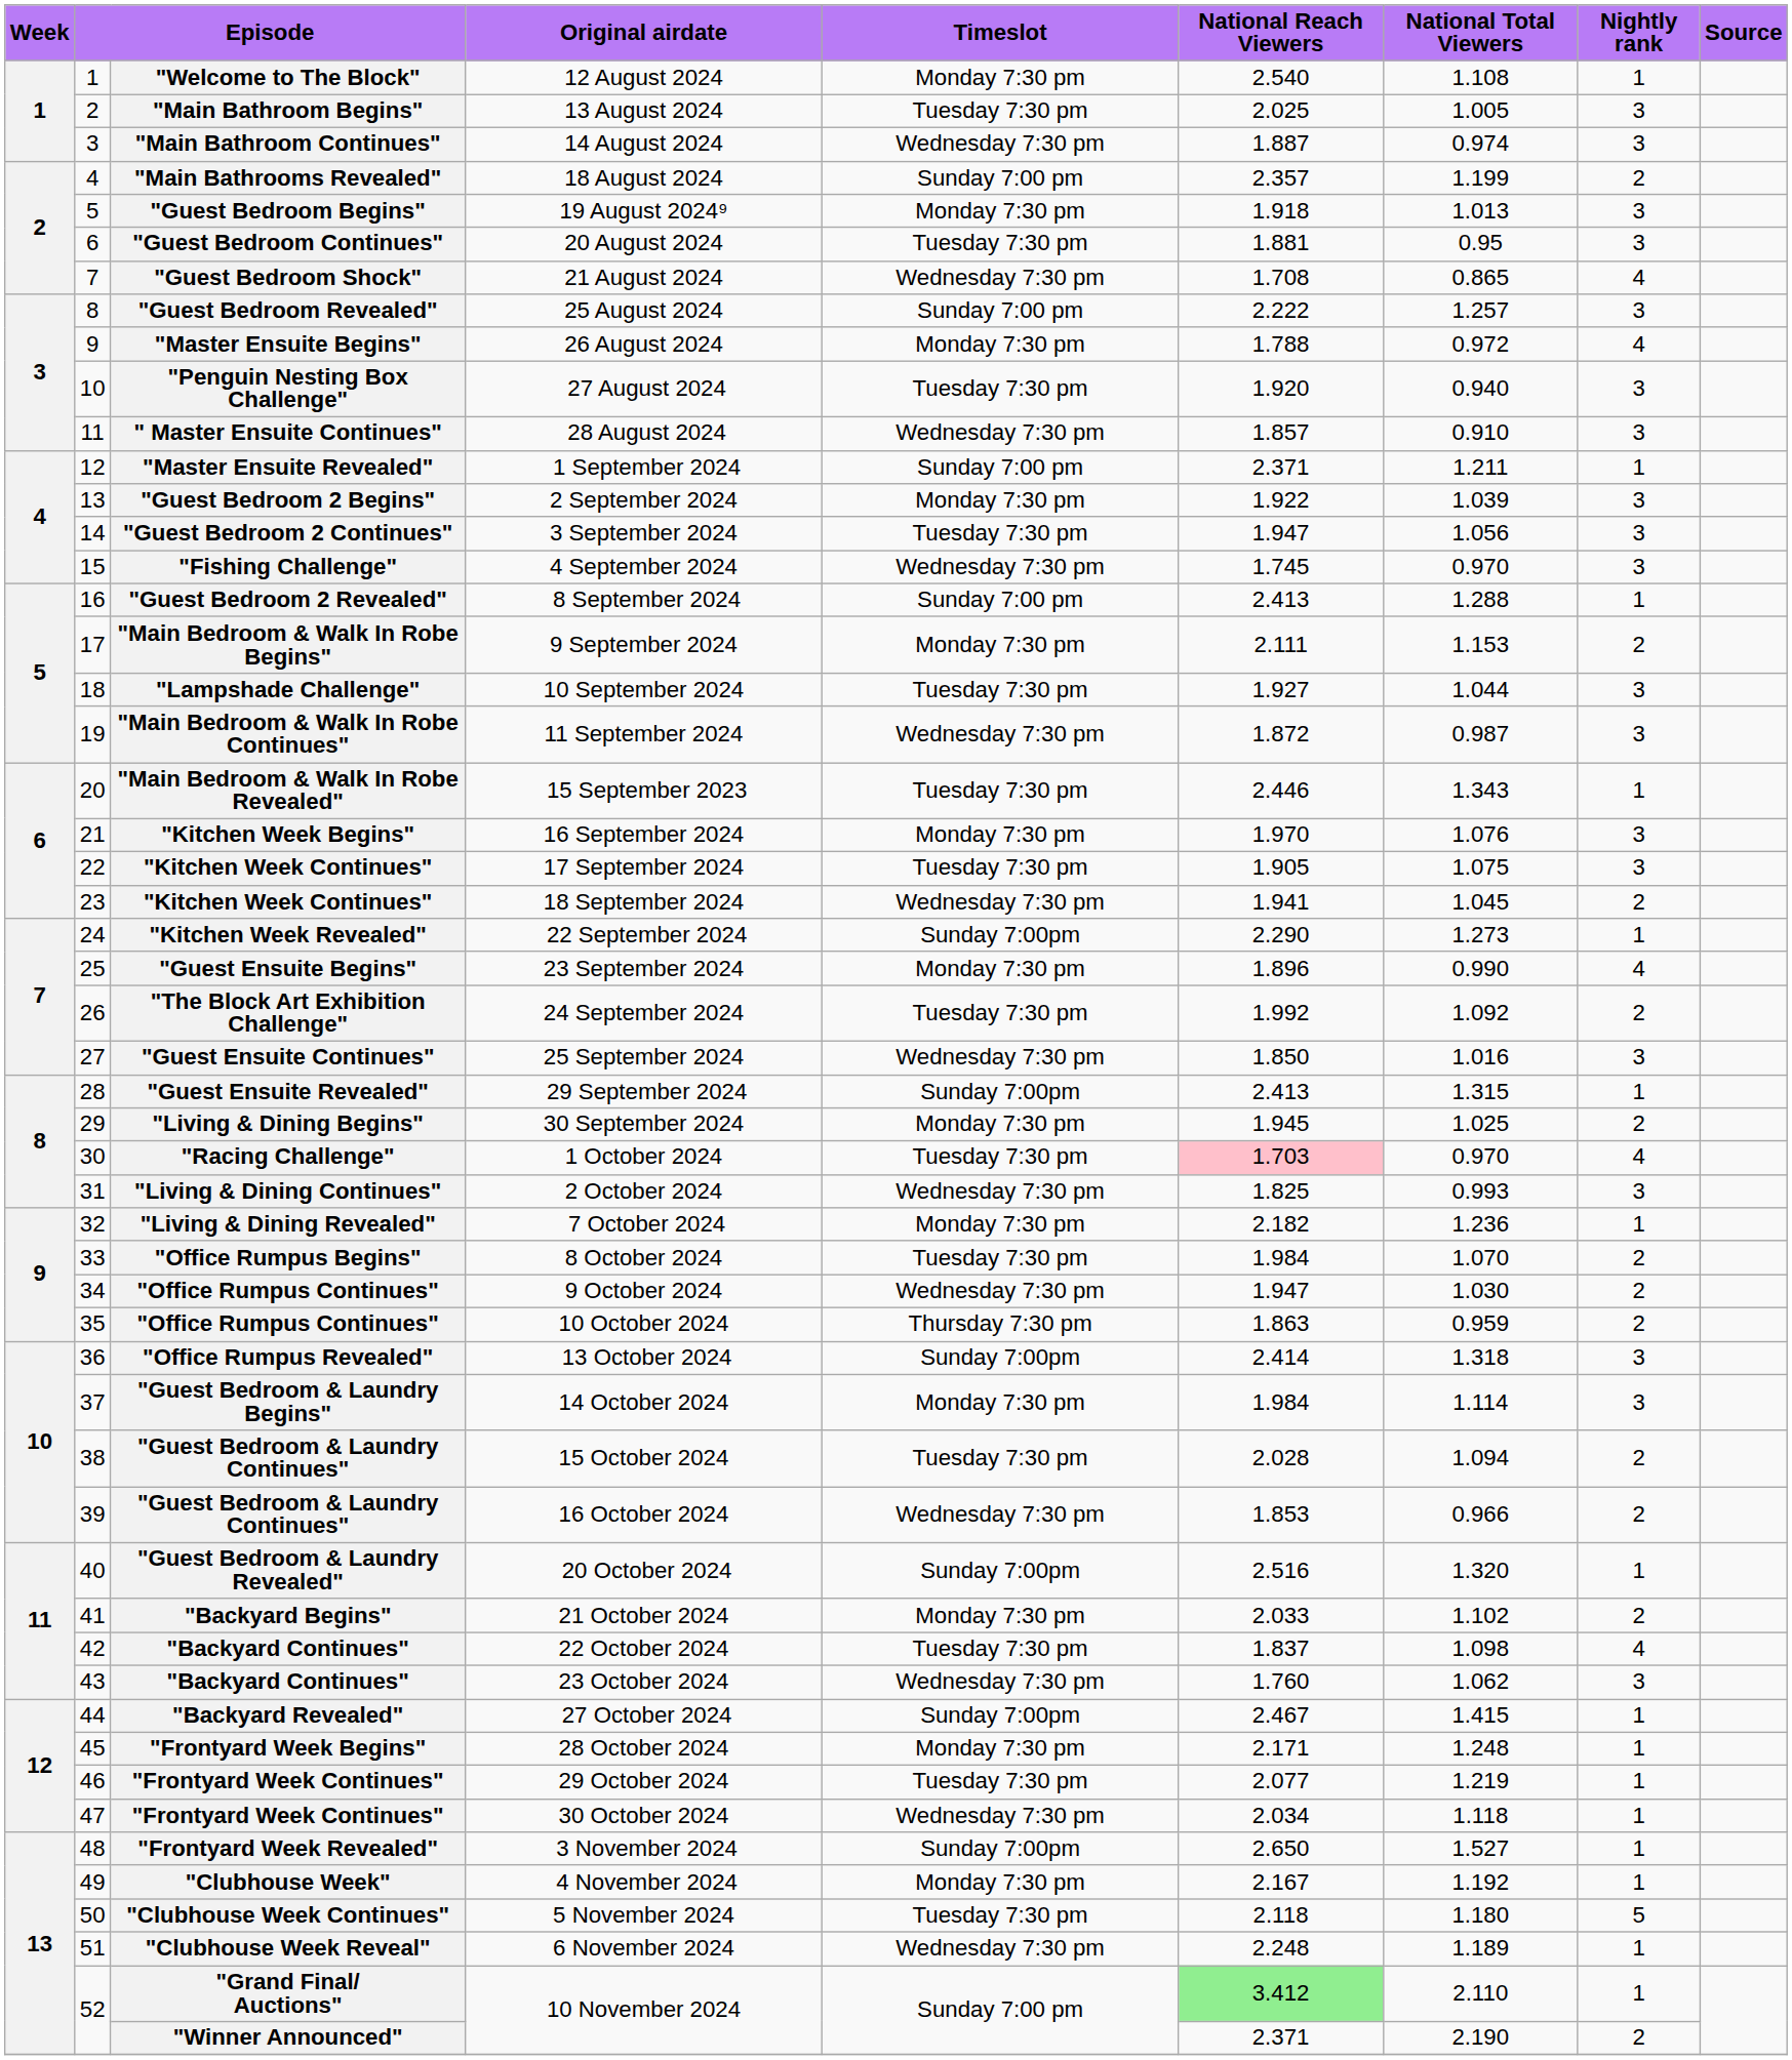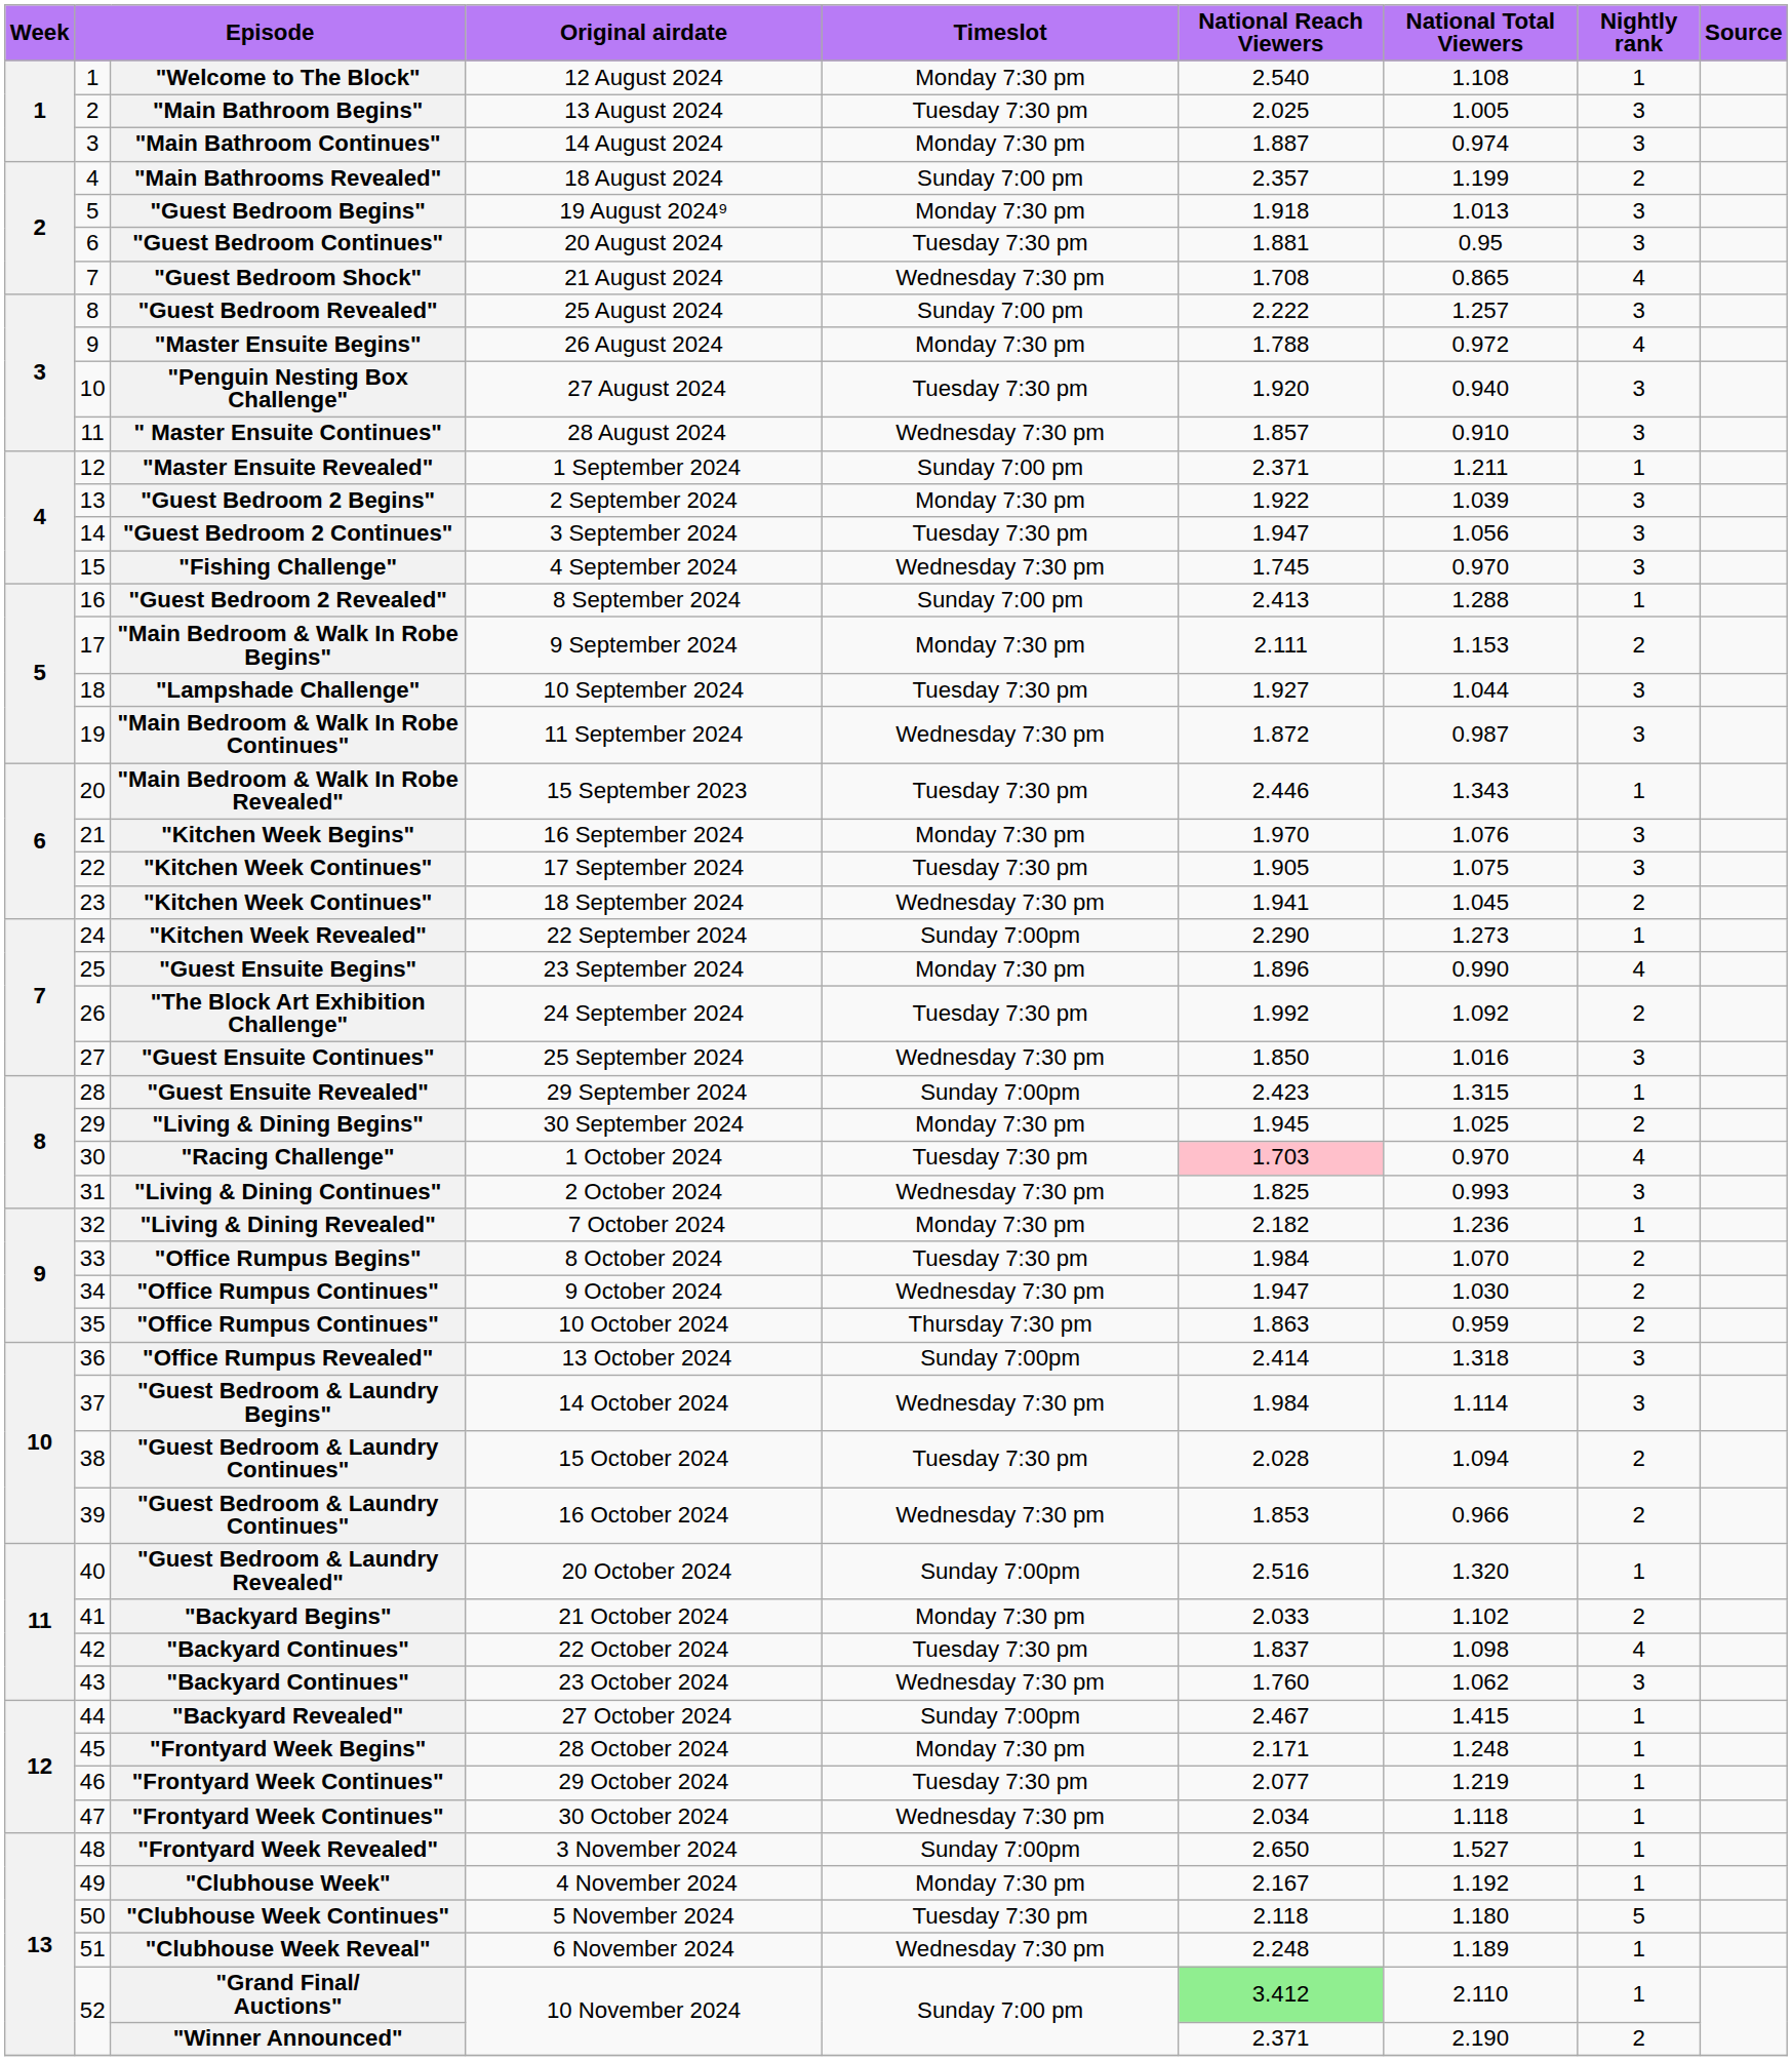"Main Bathroom Continues" | Timeslot: Wednesday 7:30 pm -> Monday 7:30 pm
"Guest Ensuite Revealed" | National Reach Viewers: 2.413 -> 2.423
"Guest Bedroom & Laundry Begins" | Timeslot: Monday 7:30 pm -> Wednesday 7:30 pm
